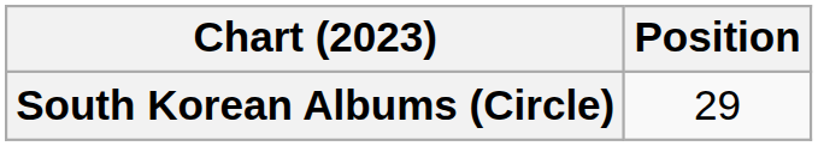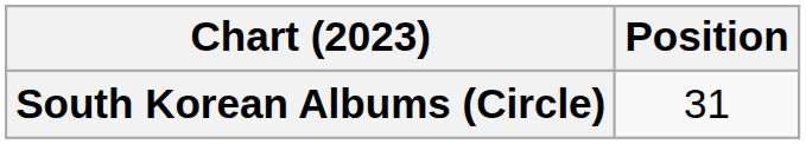South Korean Albums (Circle) | Position: 29 -> 31
